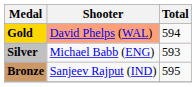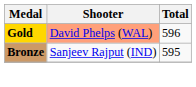Gold | Total: 594 -> 596
- row: Silver | Michael Babb (ENG) | 593
